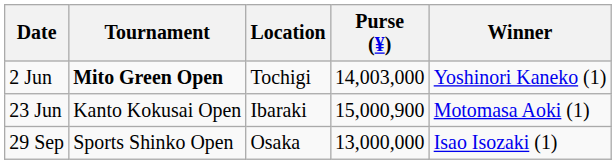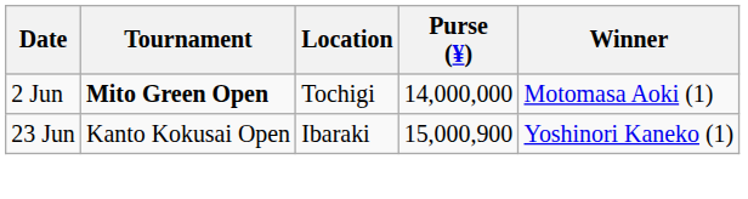2 Jun | Purse (¥): 14,003,000 -> 14,000,000
2 Jun | Winner: Yoshinori Kaneko (1) -> Motomasa Aoki (1)
23 Jun | Winner: Motomasa Aoki (1) -> Yoshinori Kaneko (1)
- row: 29 Sep | Sports Shinko Open | Osaka | 13,000,000 | Isao Isozaki (1)
